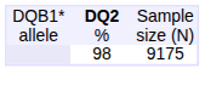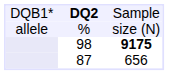98 | column 3: normal -> bold
+ row: 87 | 656
